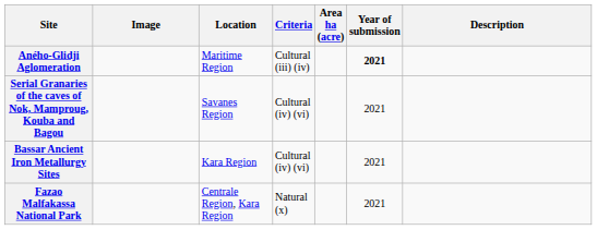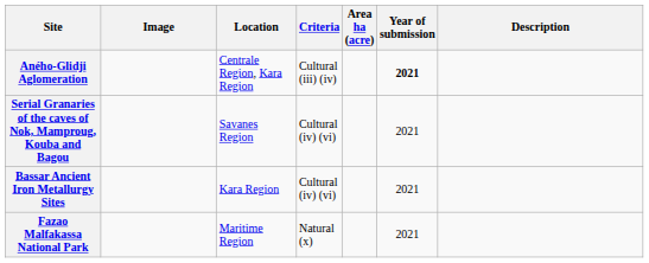Aného-Glidji Aglomeration | Location: Maritime Region -> Centrale Region, Kara Region
Fazao Malfakassa National Park | Location: Centrale Region, Kara Region -> Maritime Region
